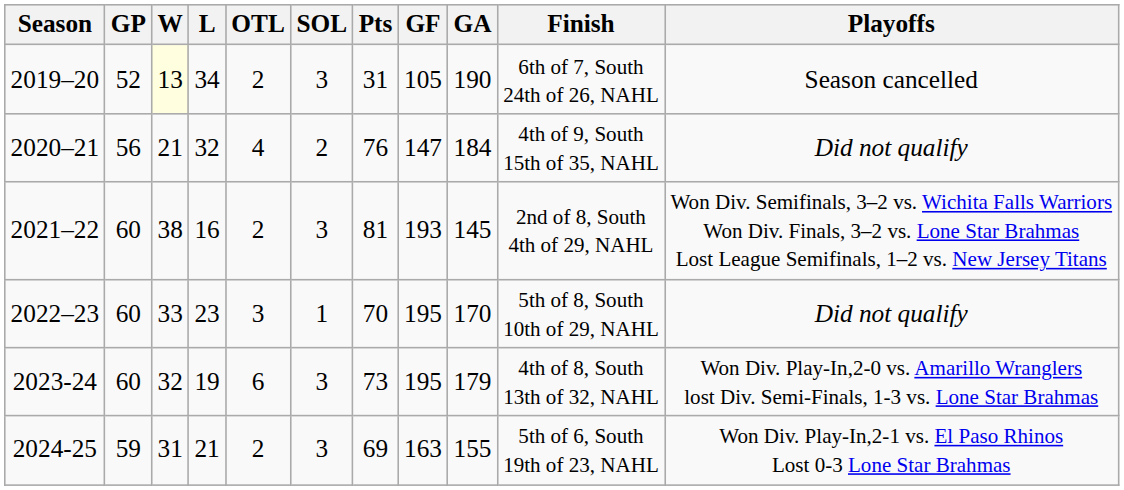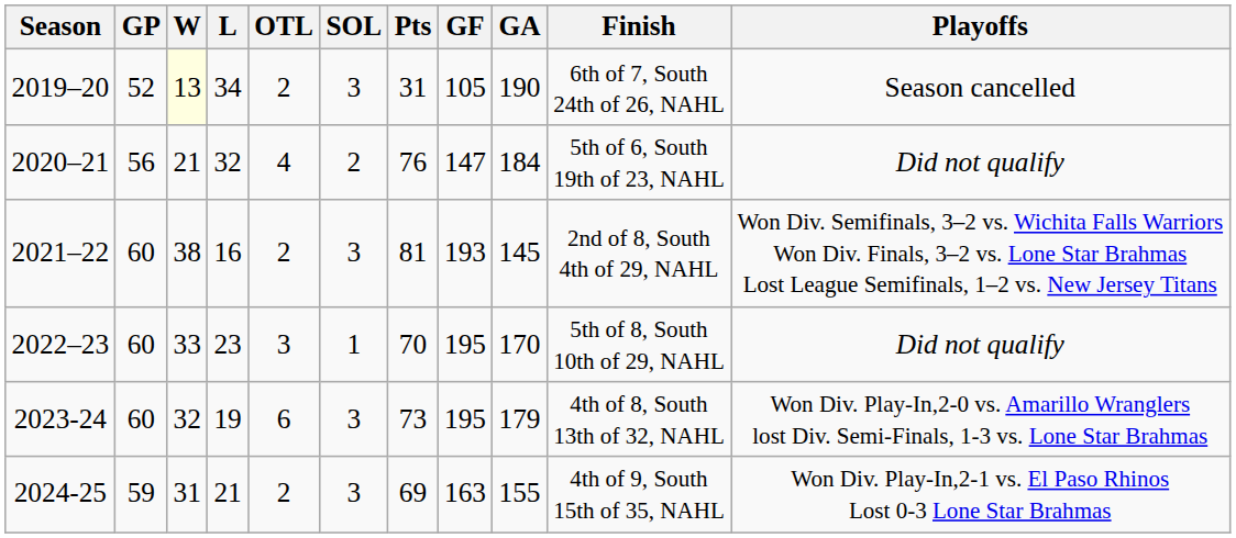2020–21 | Finish: 4th of 9, South 15th of 35, NAHL -> 5th of 6, South 19th of 23, NAHL
2024-25 | Finish: 5th of 6, South 19th of 23, NAHL -> 4th of 9, South 15th of 35, NAHL
